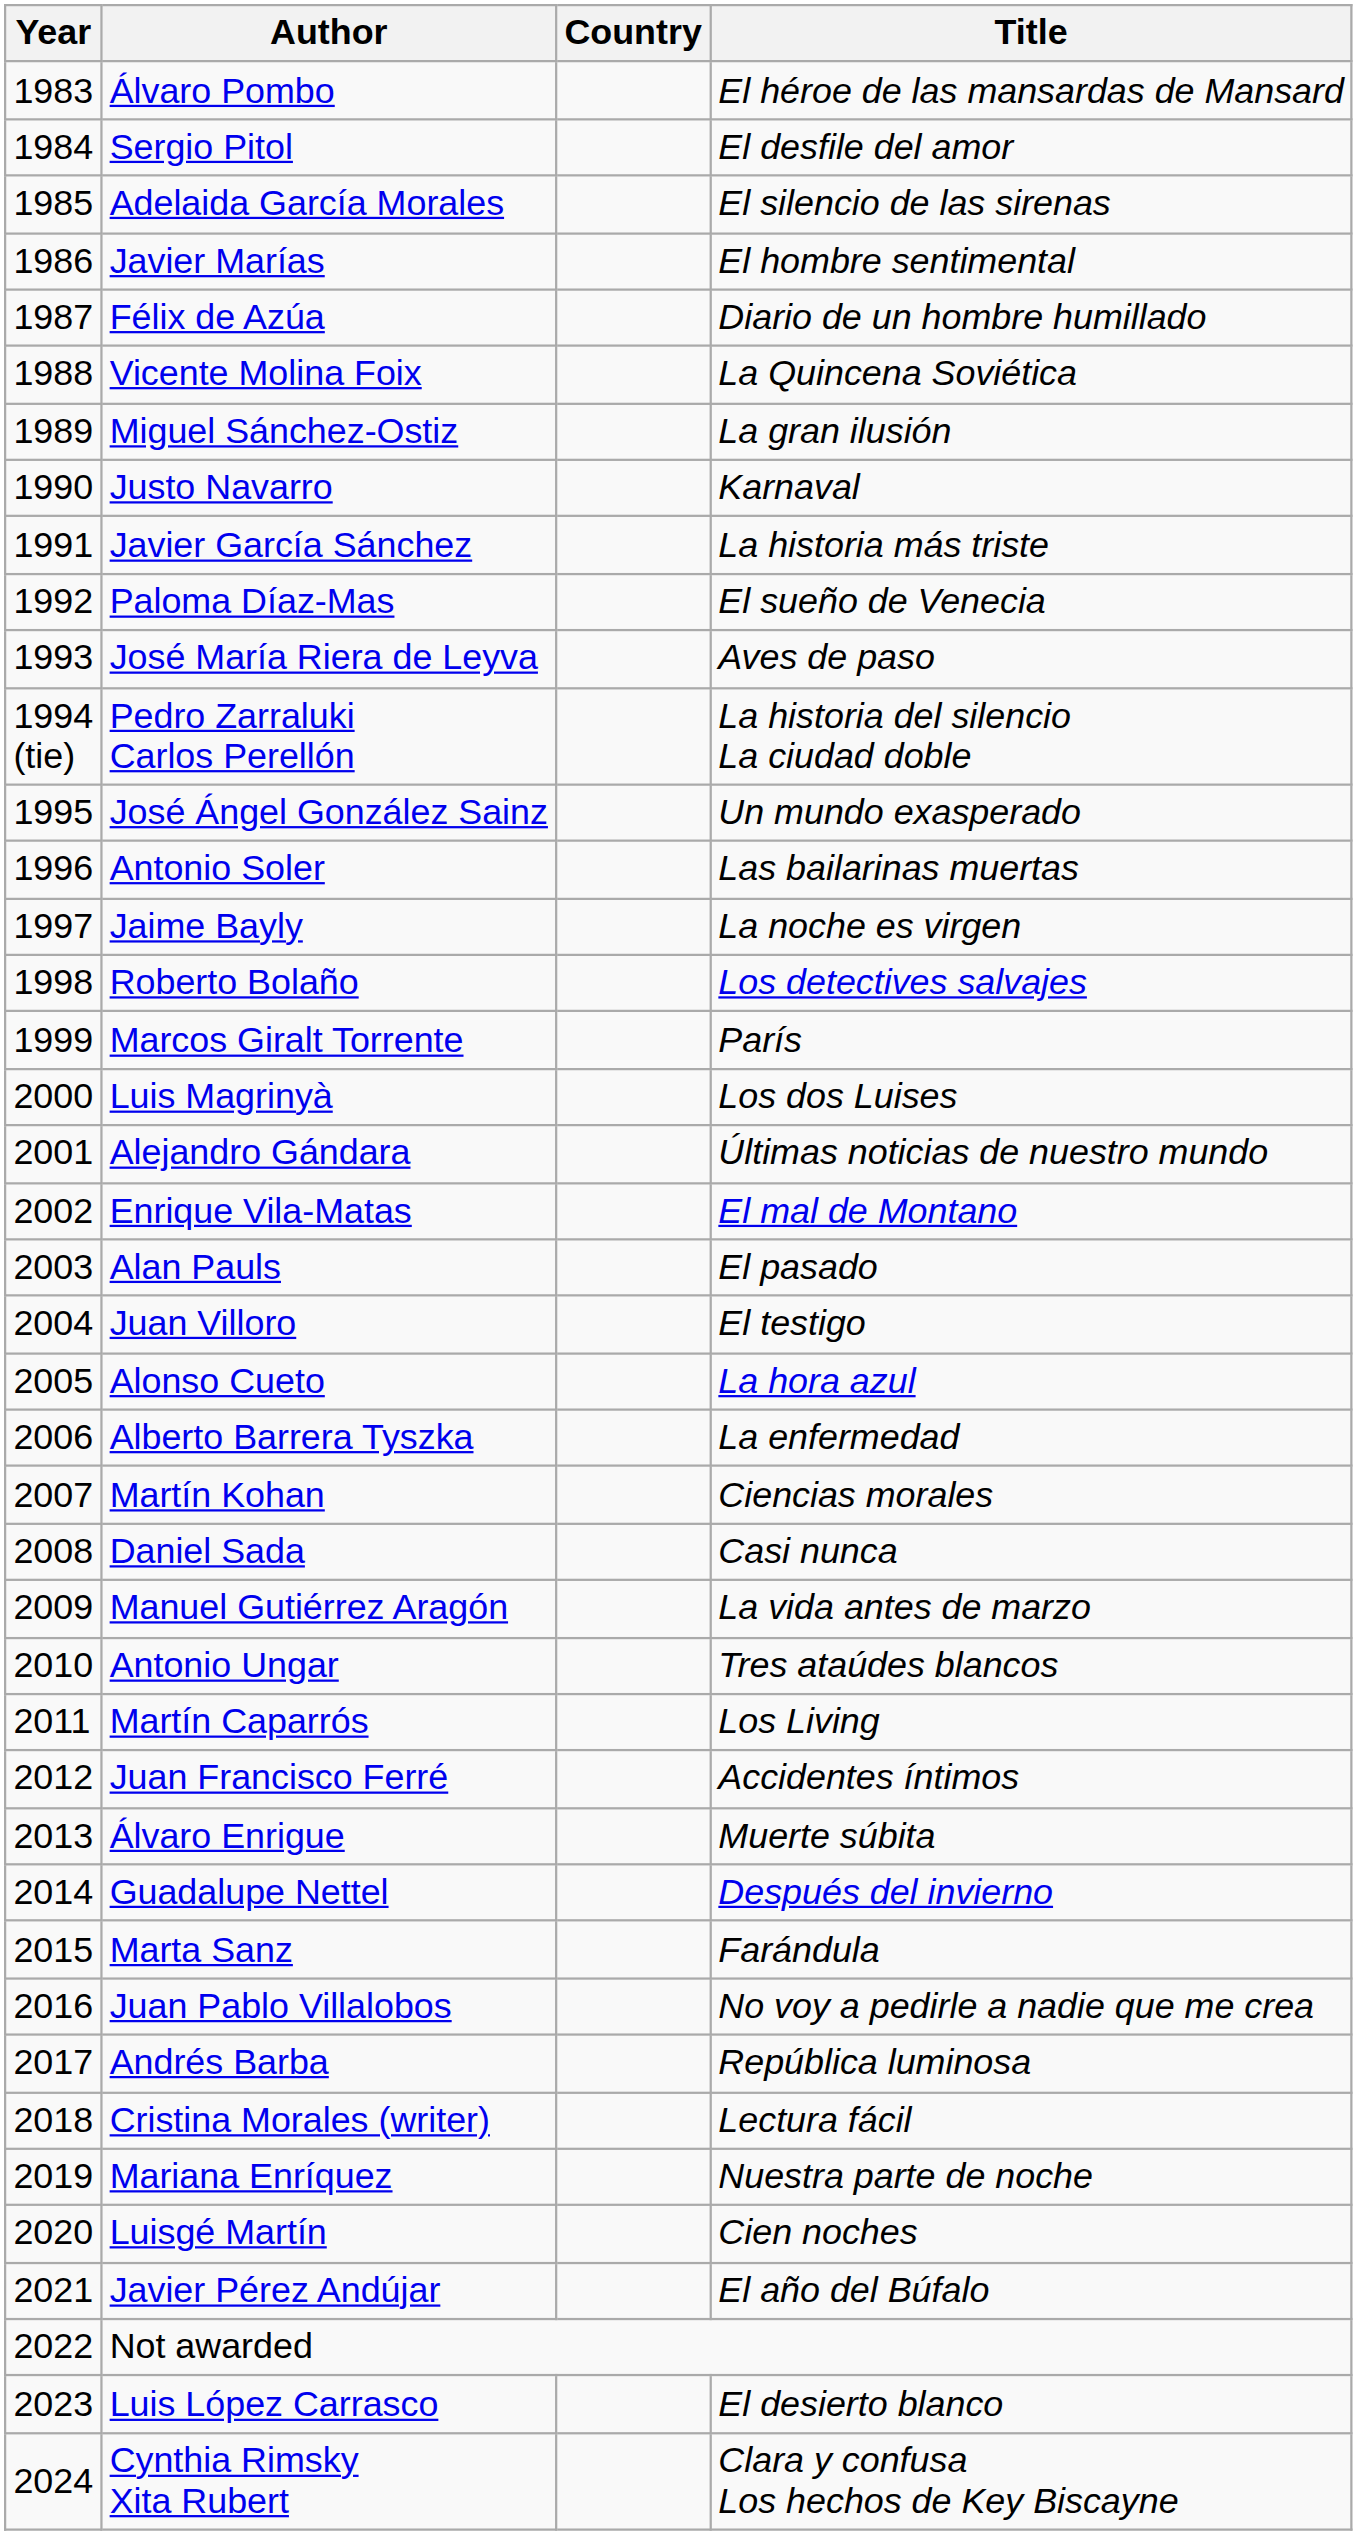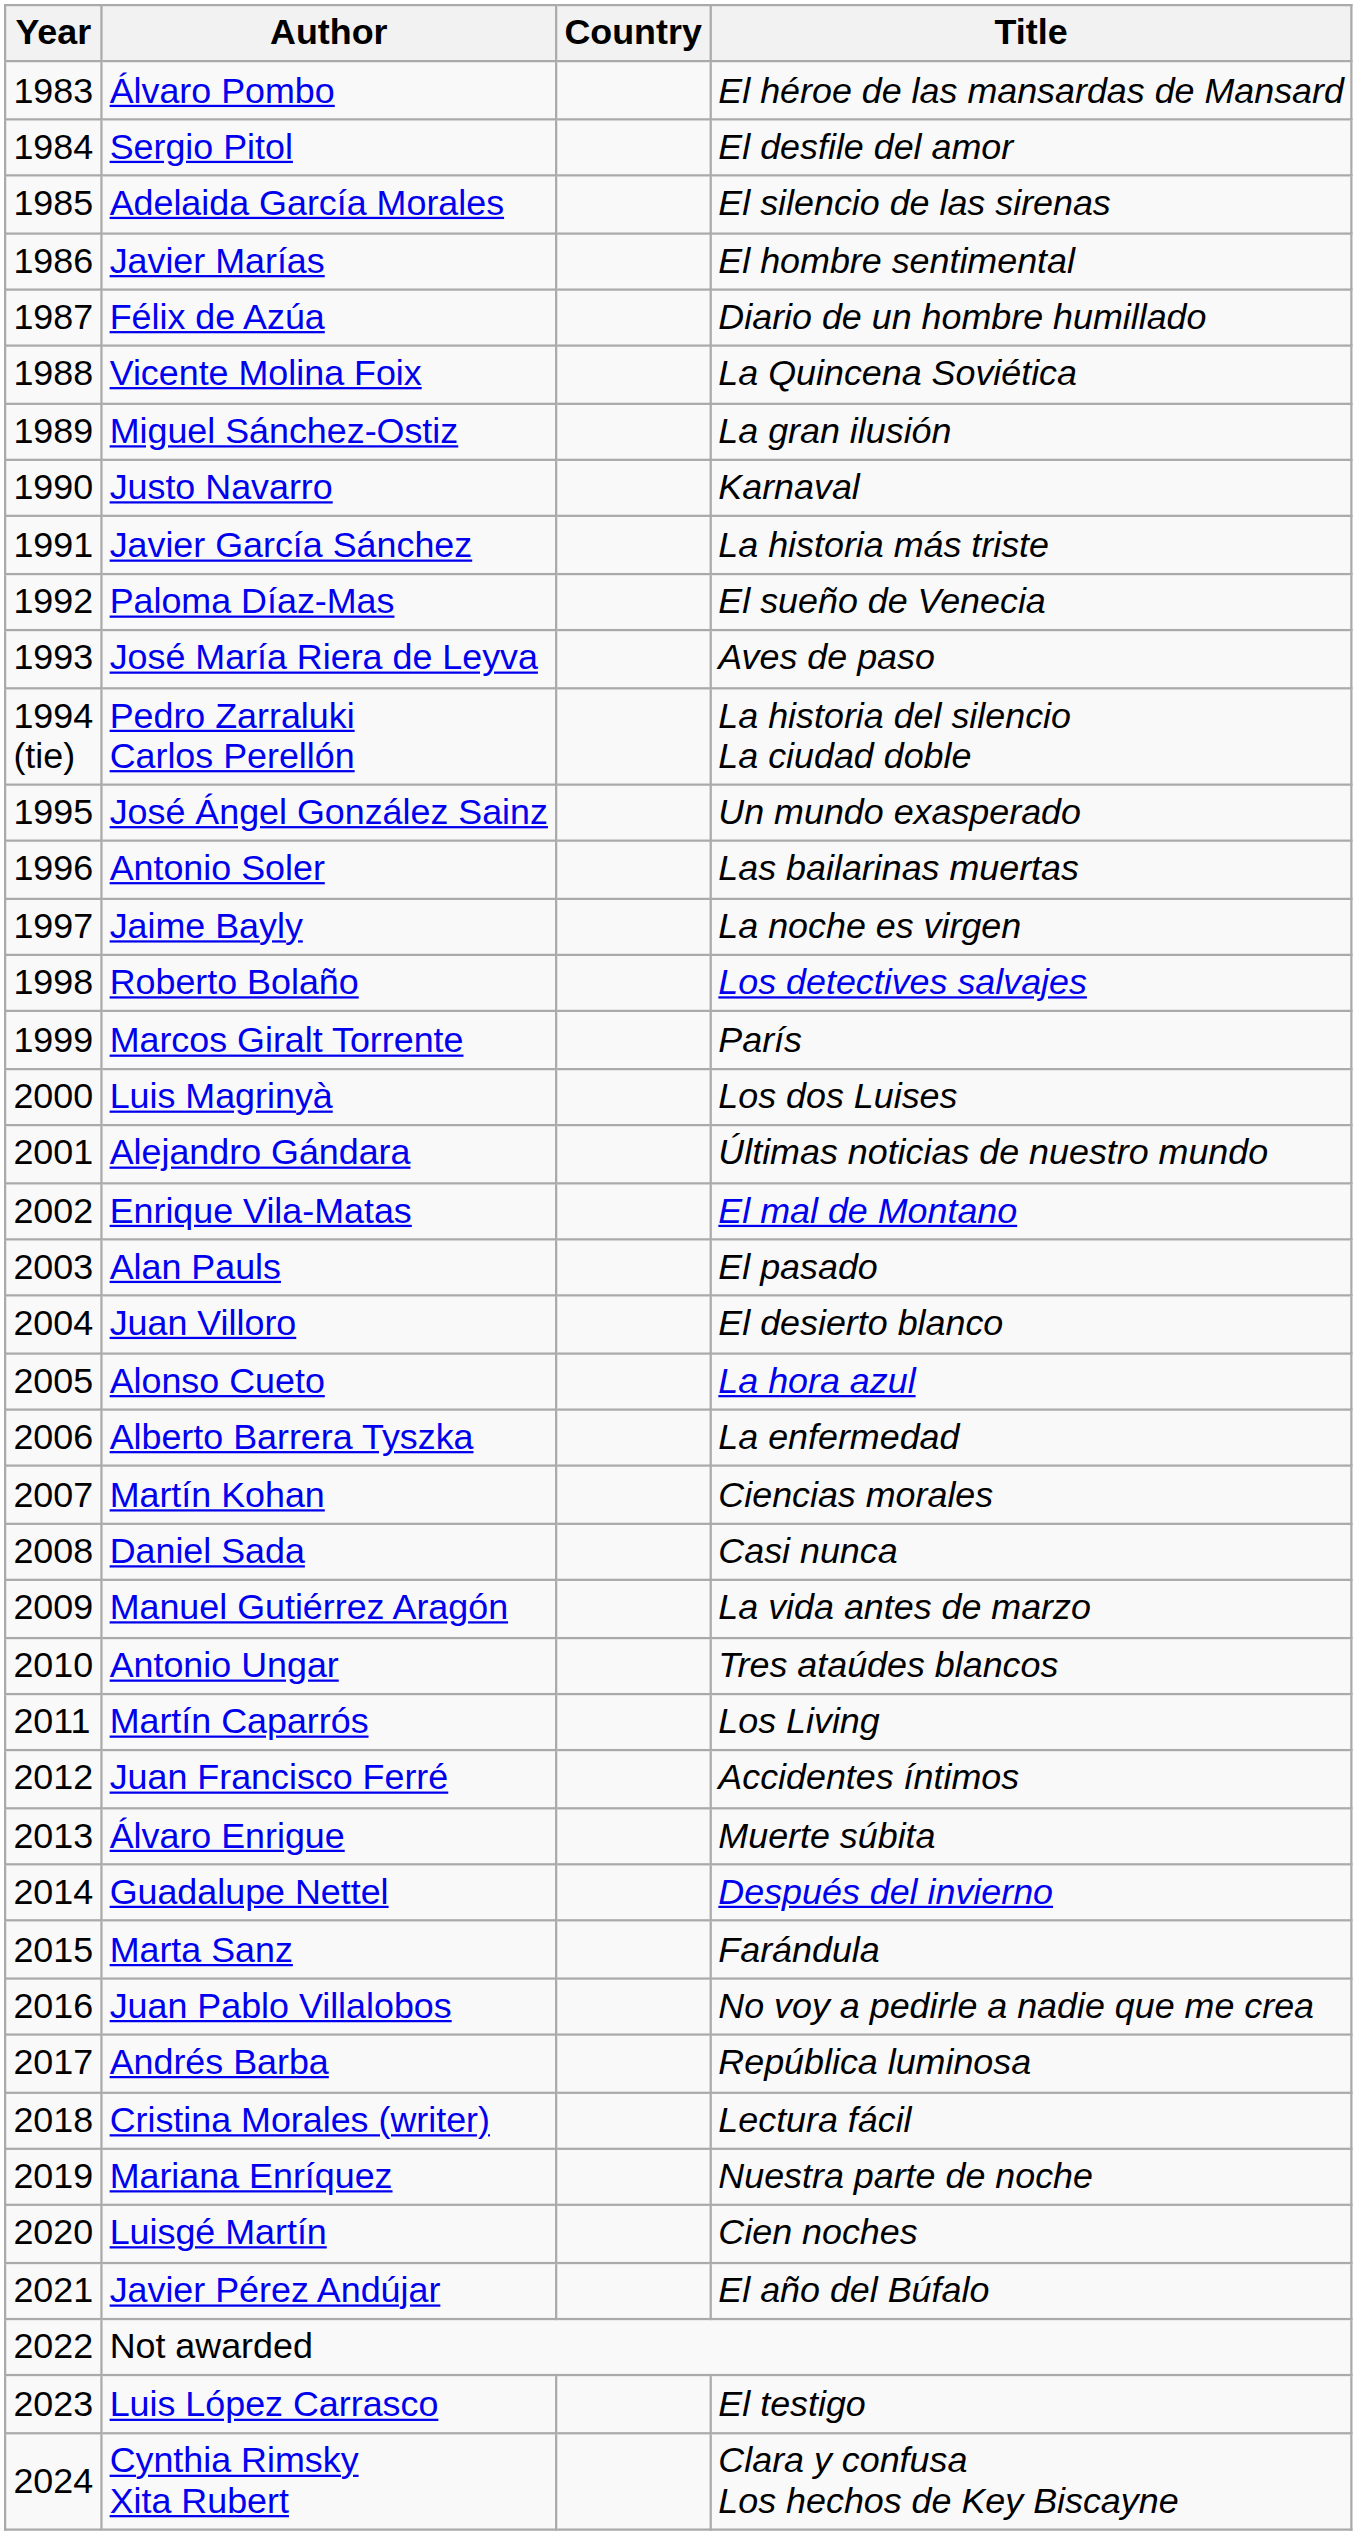Juan Villoro | Title: El testigo -> El desierto blanco
Luis López Carrasco | Title: El desierto blanco -> El testigo
